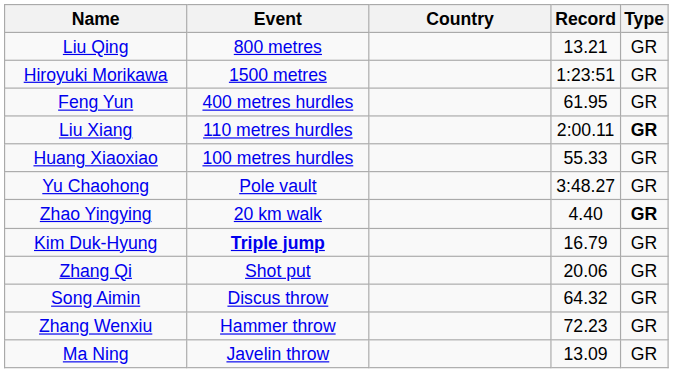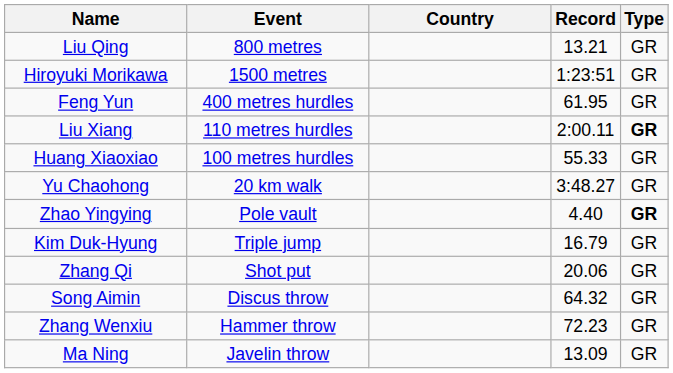Yu Chaohong | Event: Pole vault -> 20 km walk
Zhao Yingying | Event: 20 km walk -> Pole vault
Kim Duk-Hyung | Event: bold -> normal
